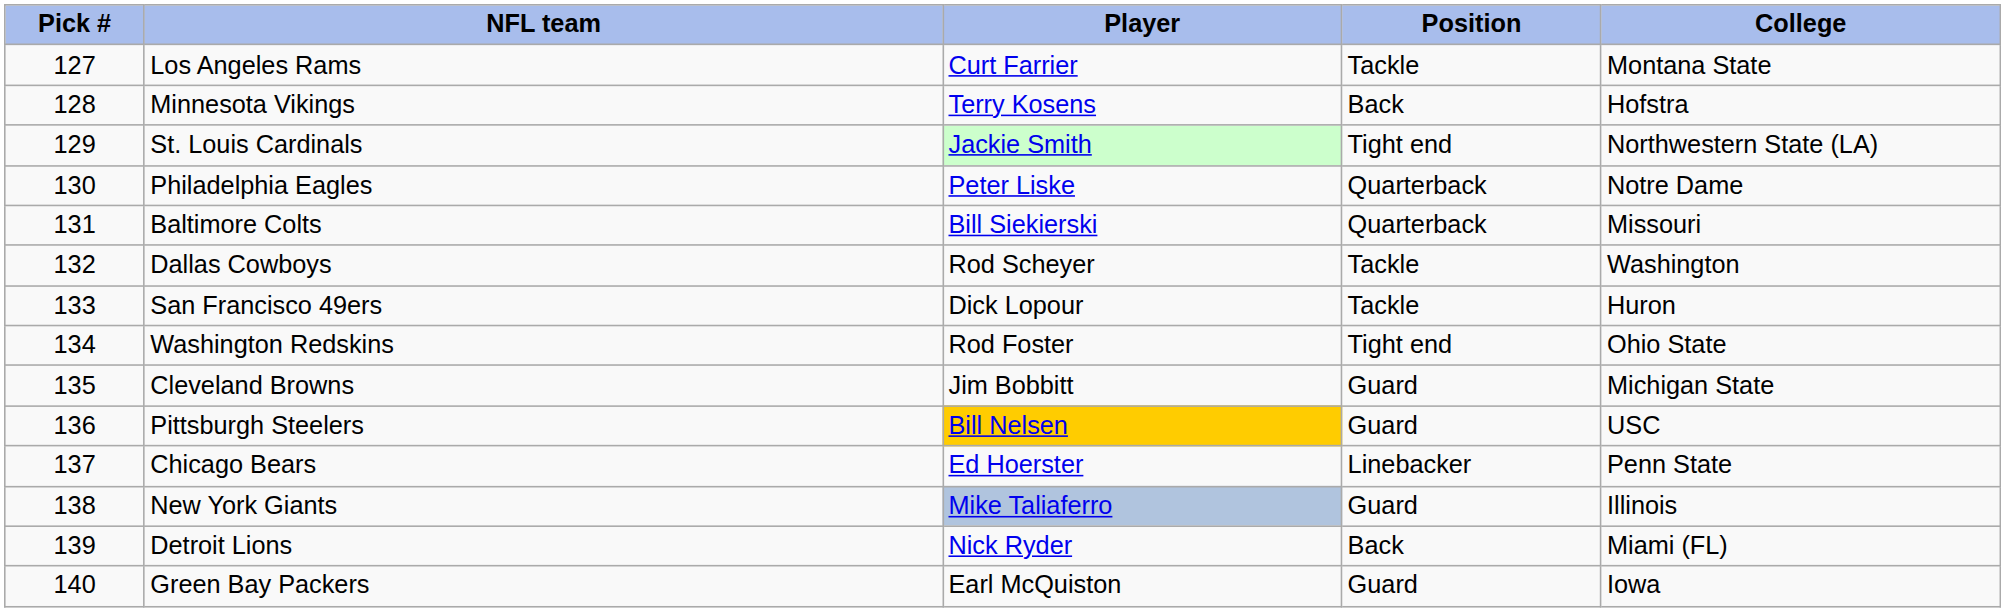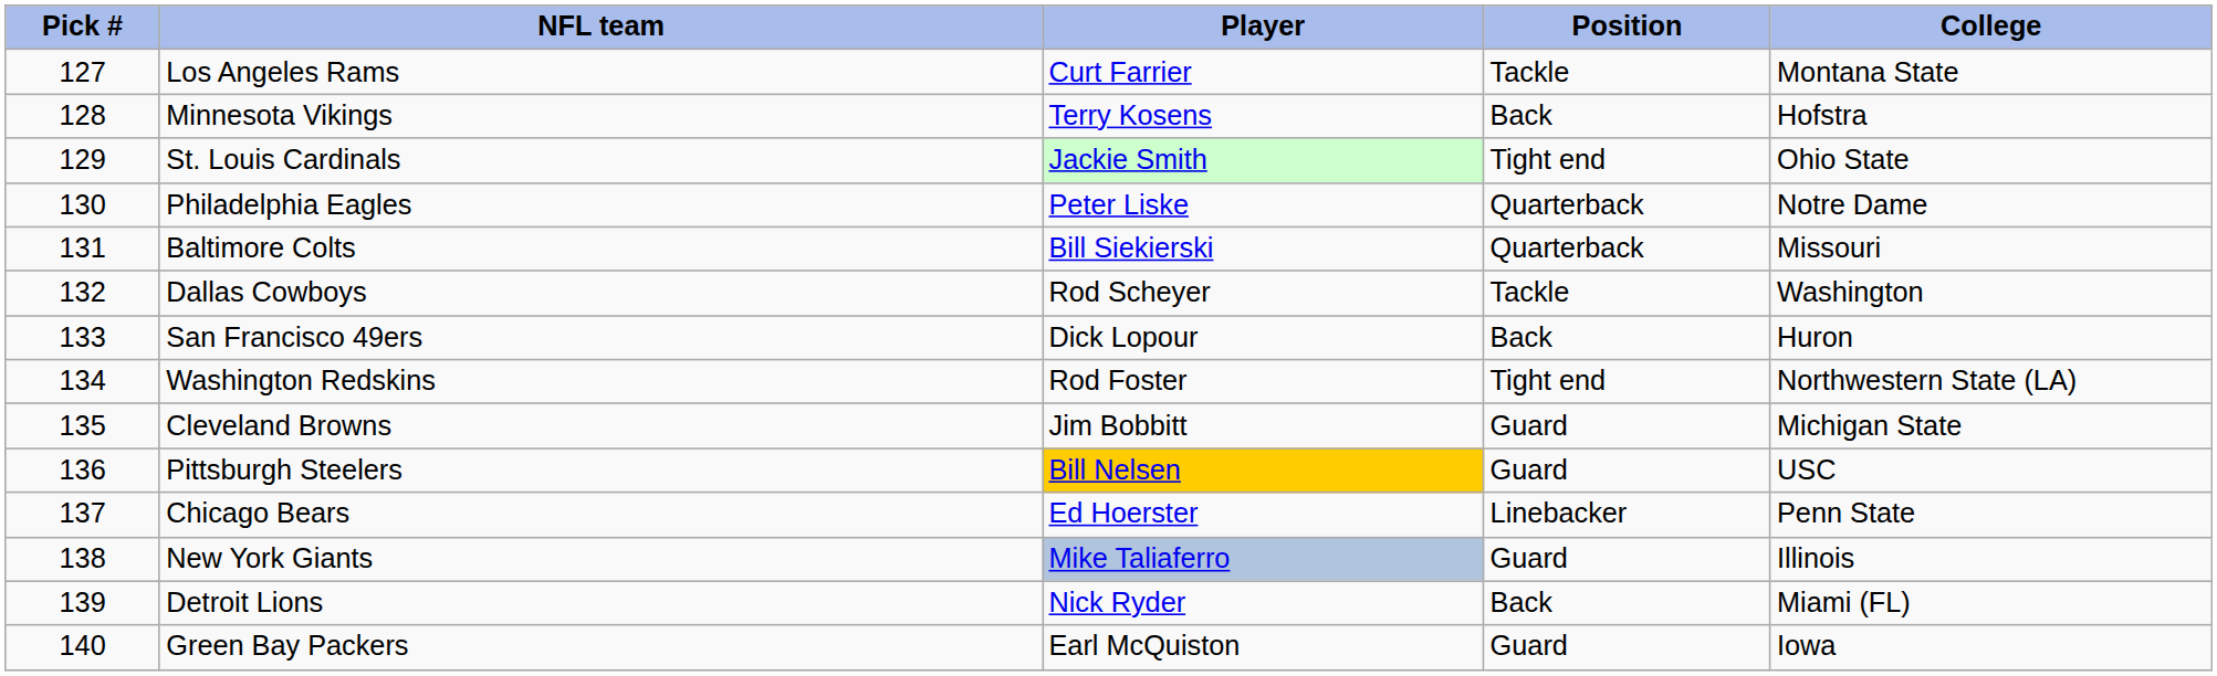St. Louis Cardinals | College: Northwestern State (LA) -> Ohio State
San Francisco 49ers | Position: Tackle -> Back
Washington Redskins | College: Ohio State -> Northwestern State (LA)
